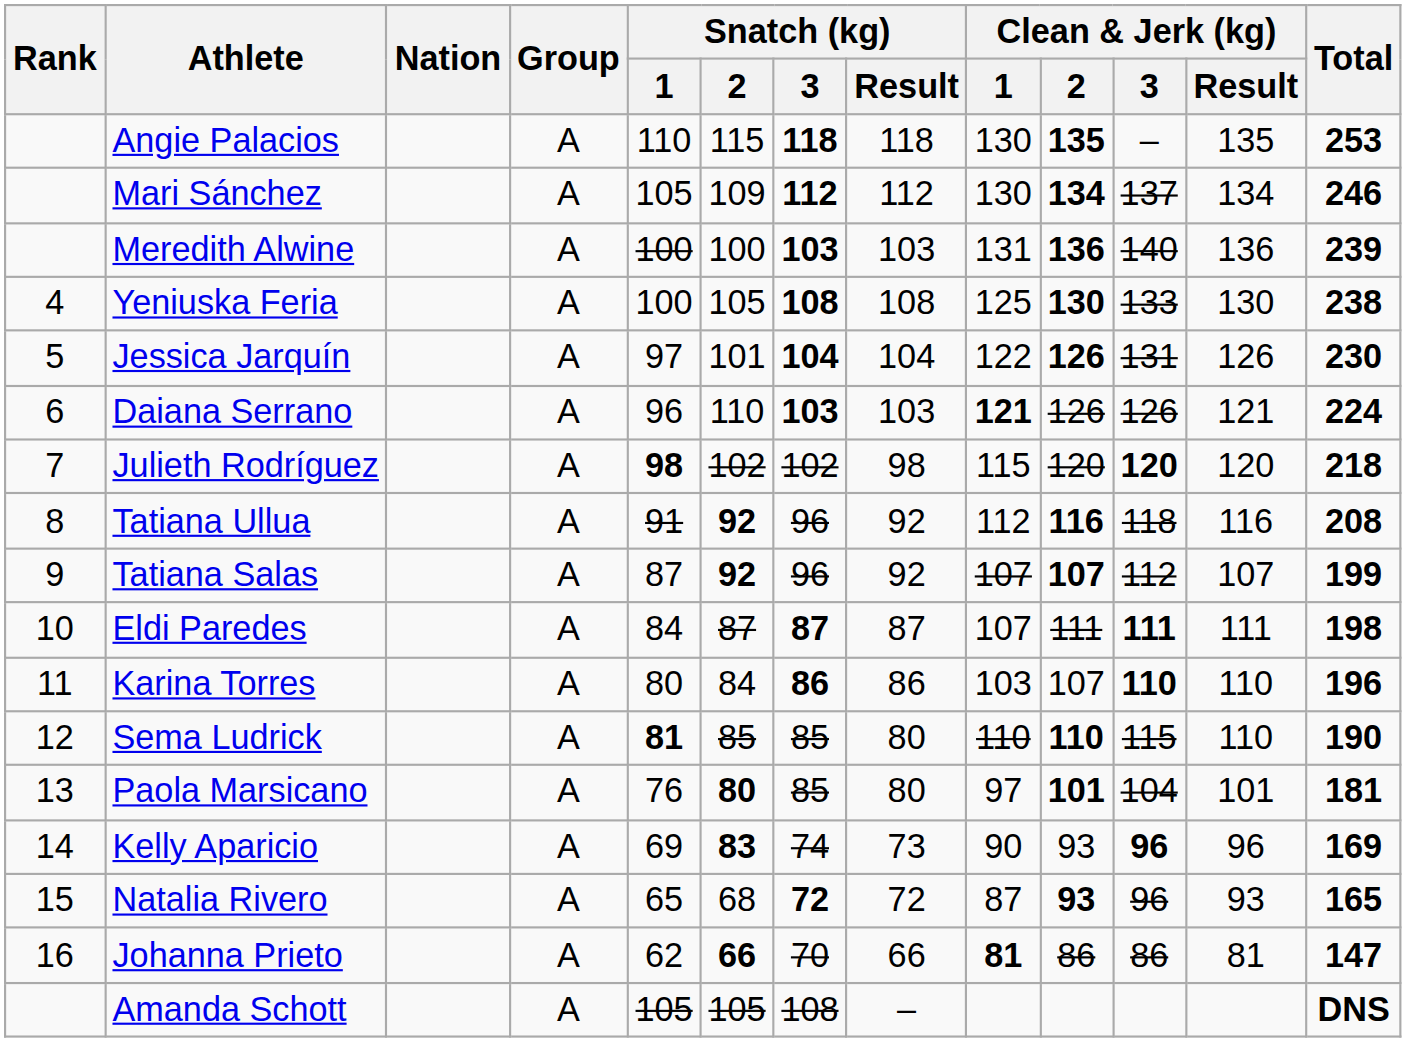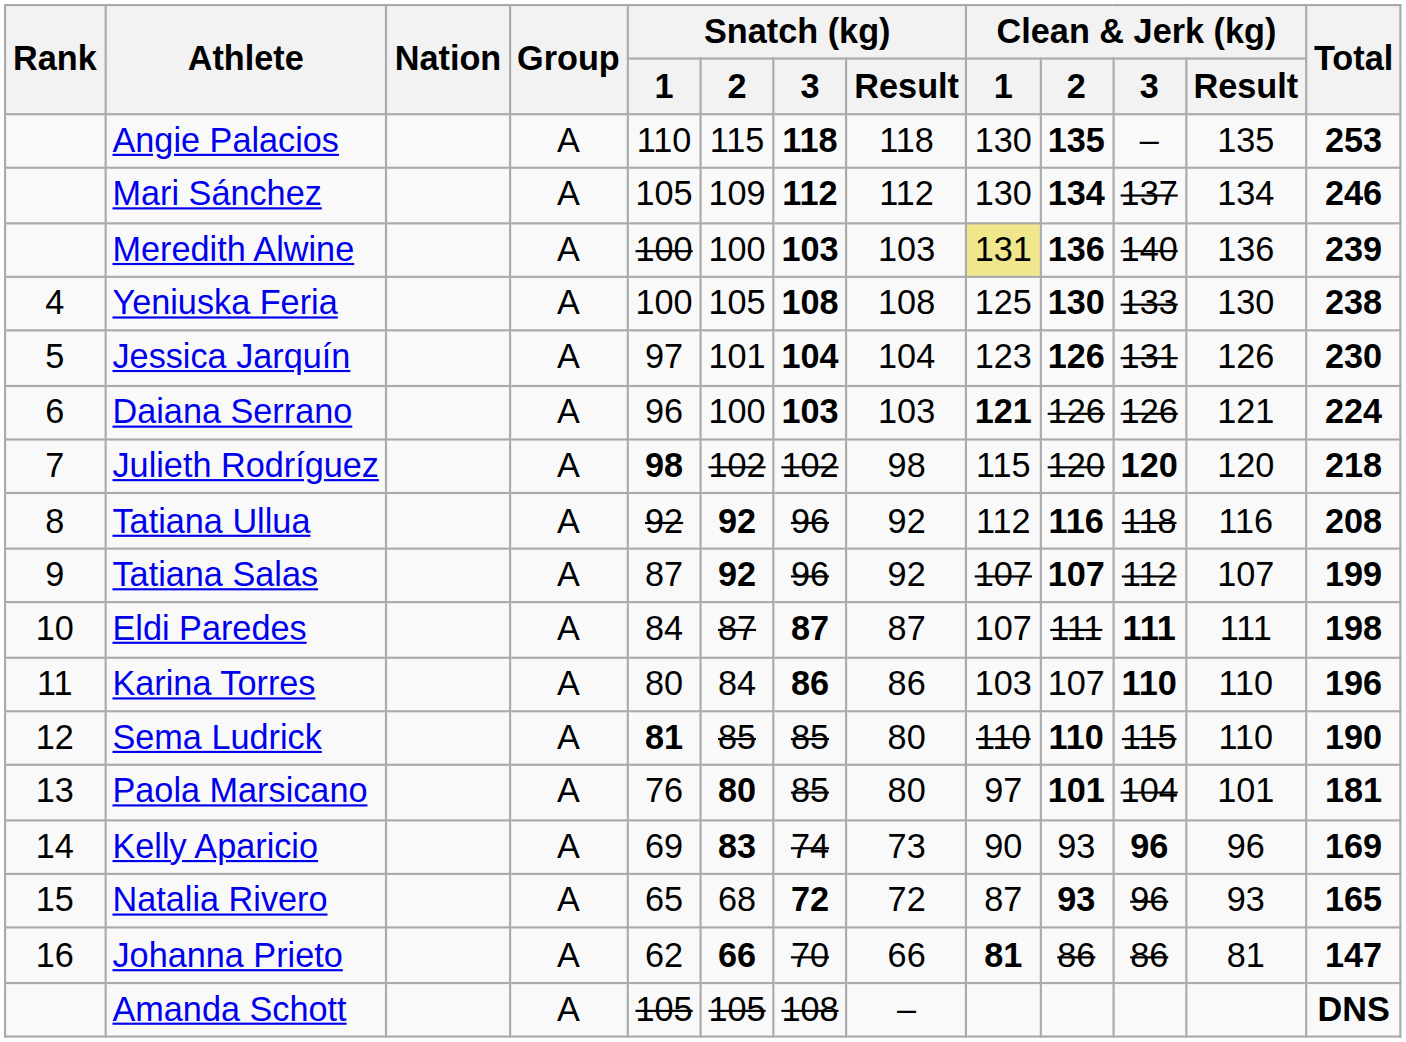Meredith Alwine | Clean & Jerk (kg) / 1: no background -> khaki background
Jessica Jarquín | Clean & Jerk (kg) / 1: 122 -> 123
Daiana Serrano | Snatch (kg) / 2: 110 -> 100
Tatiana Ullua | Snatch (kg) / 1: 91 -> 92
